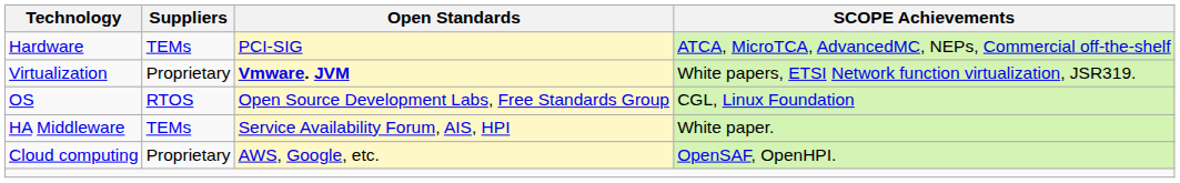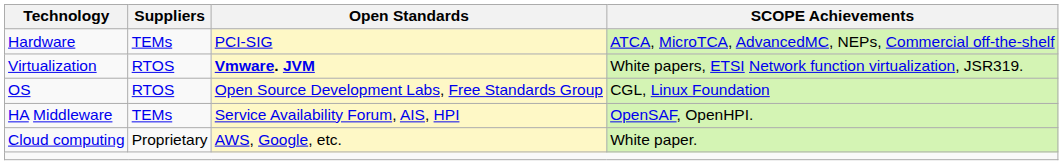Virtualization | Suppliers: Proprietary -> RTOS
HA Middleware | SCOPE Achievements: White paper. -> OpenSAF, OpenHPI.
Cloud computing | SCOPE Achievements: OpenSAF, OpenHPI. -> White paper.
